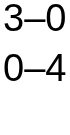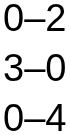+ row: 0–2
